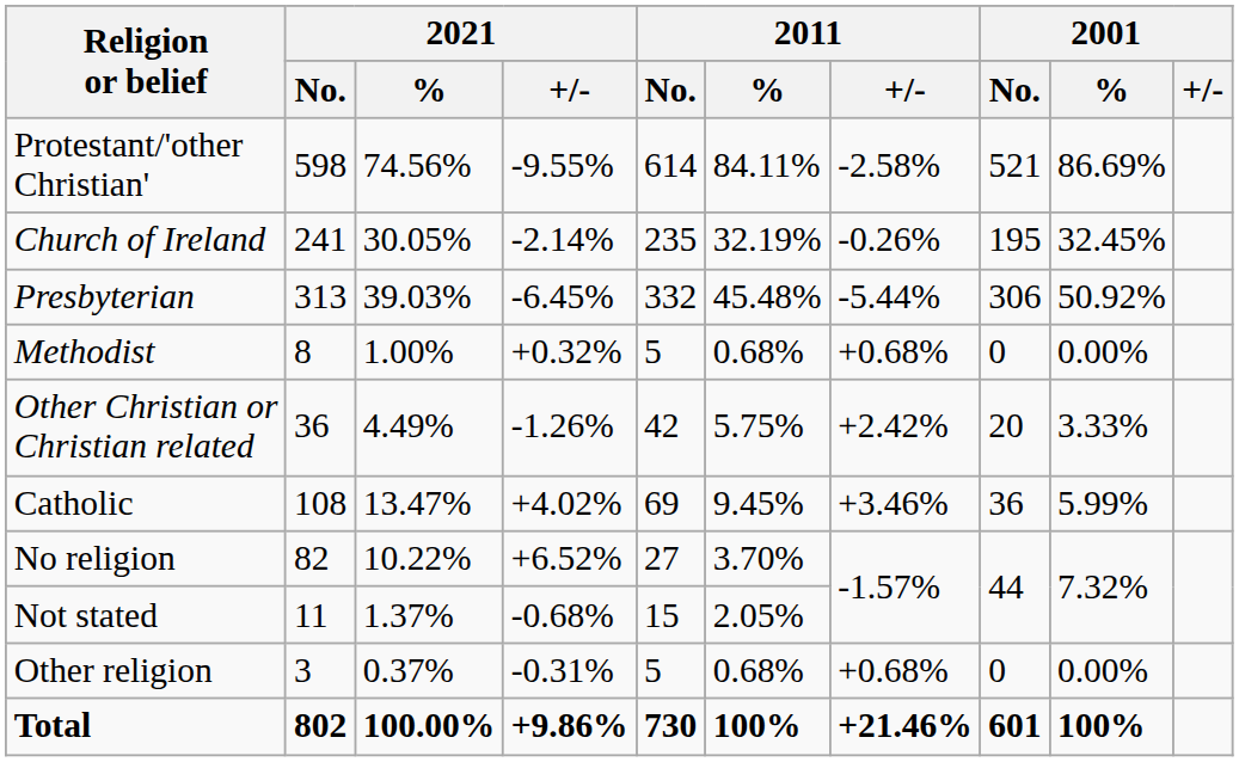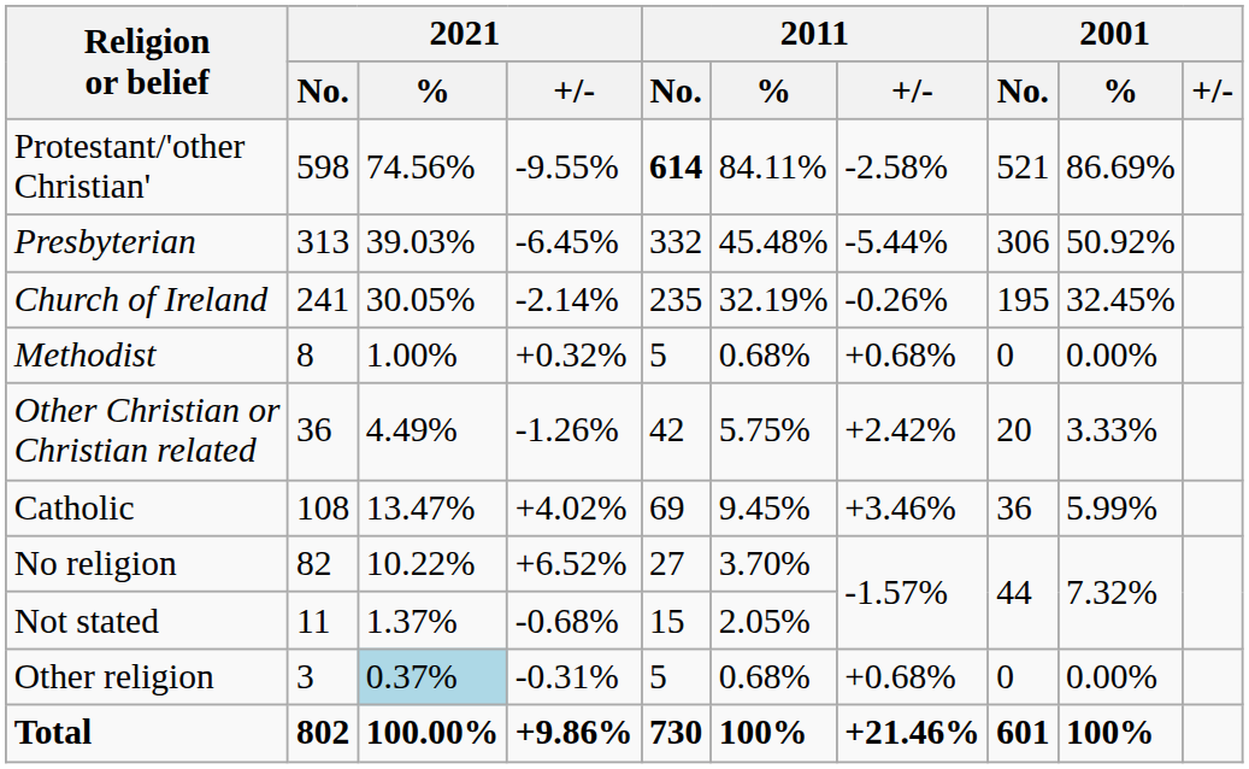Protestant/'other Christian' | 2011 / No.: normal -> bold
rows swapped: Presbyterian <-> Church of Ireland
Other religion | 2021 / %: no background -> lightblue background
